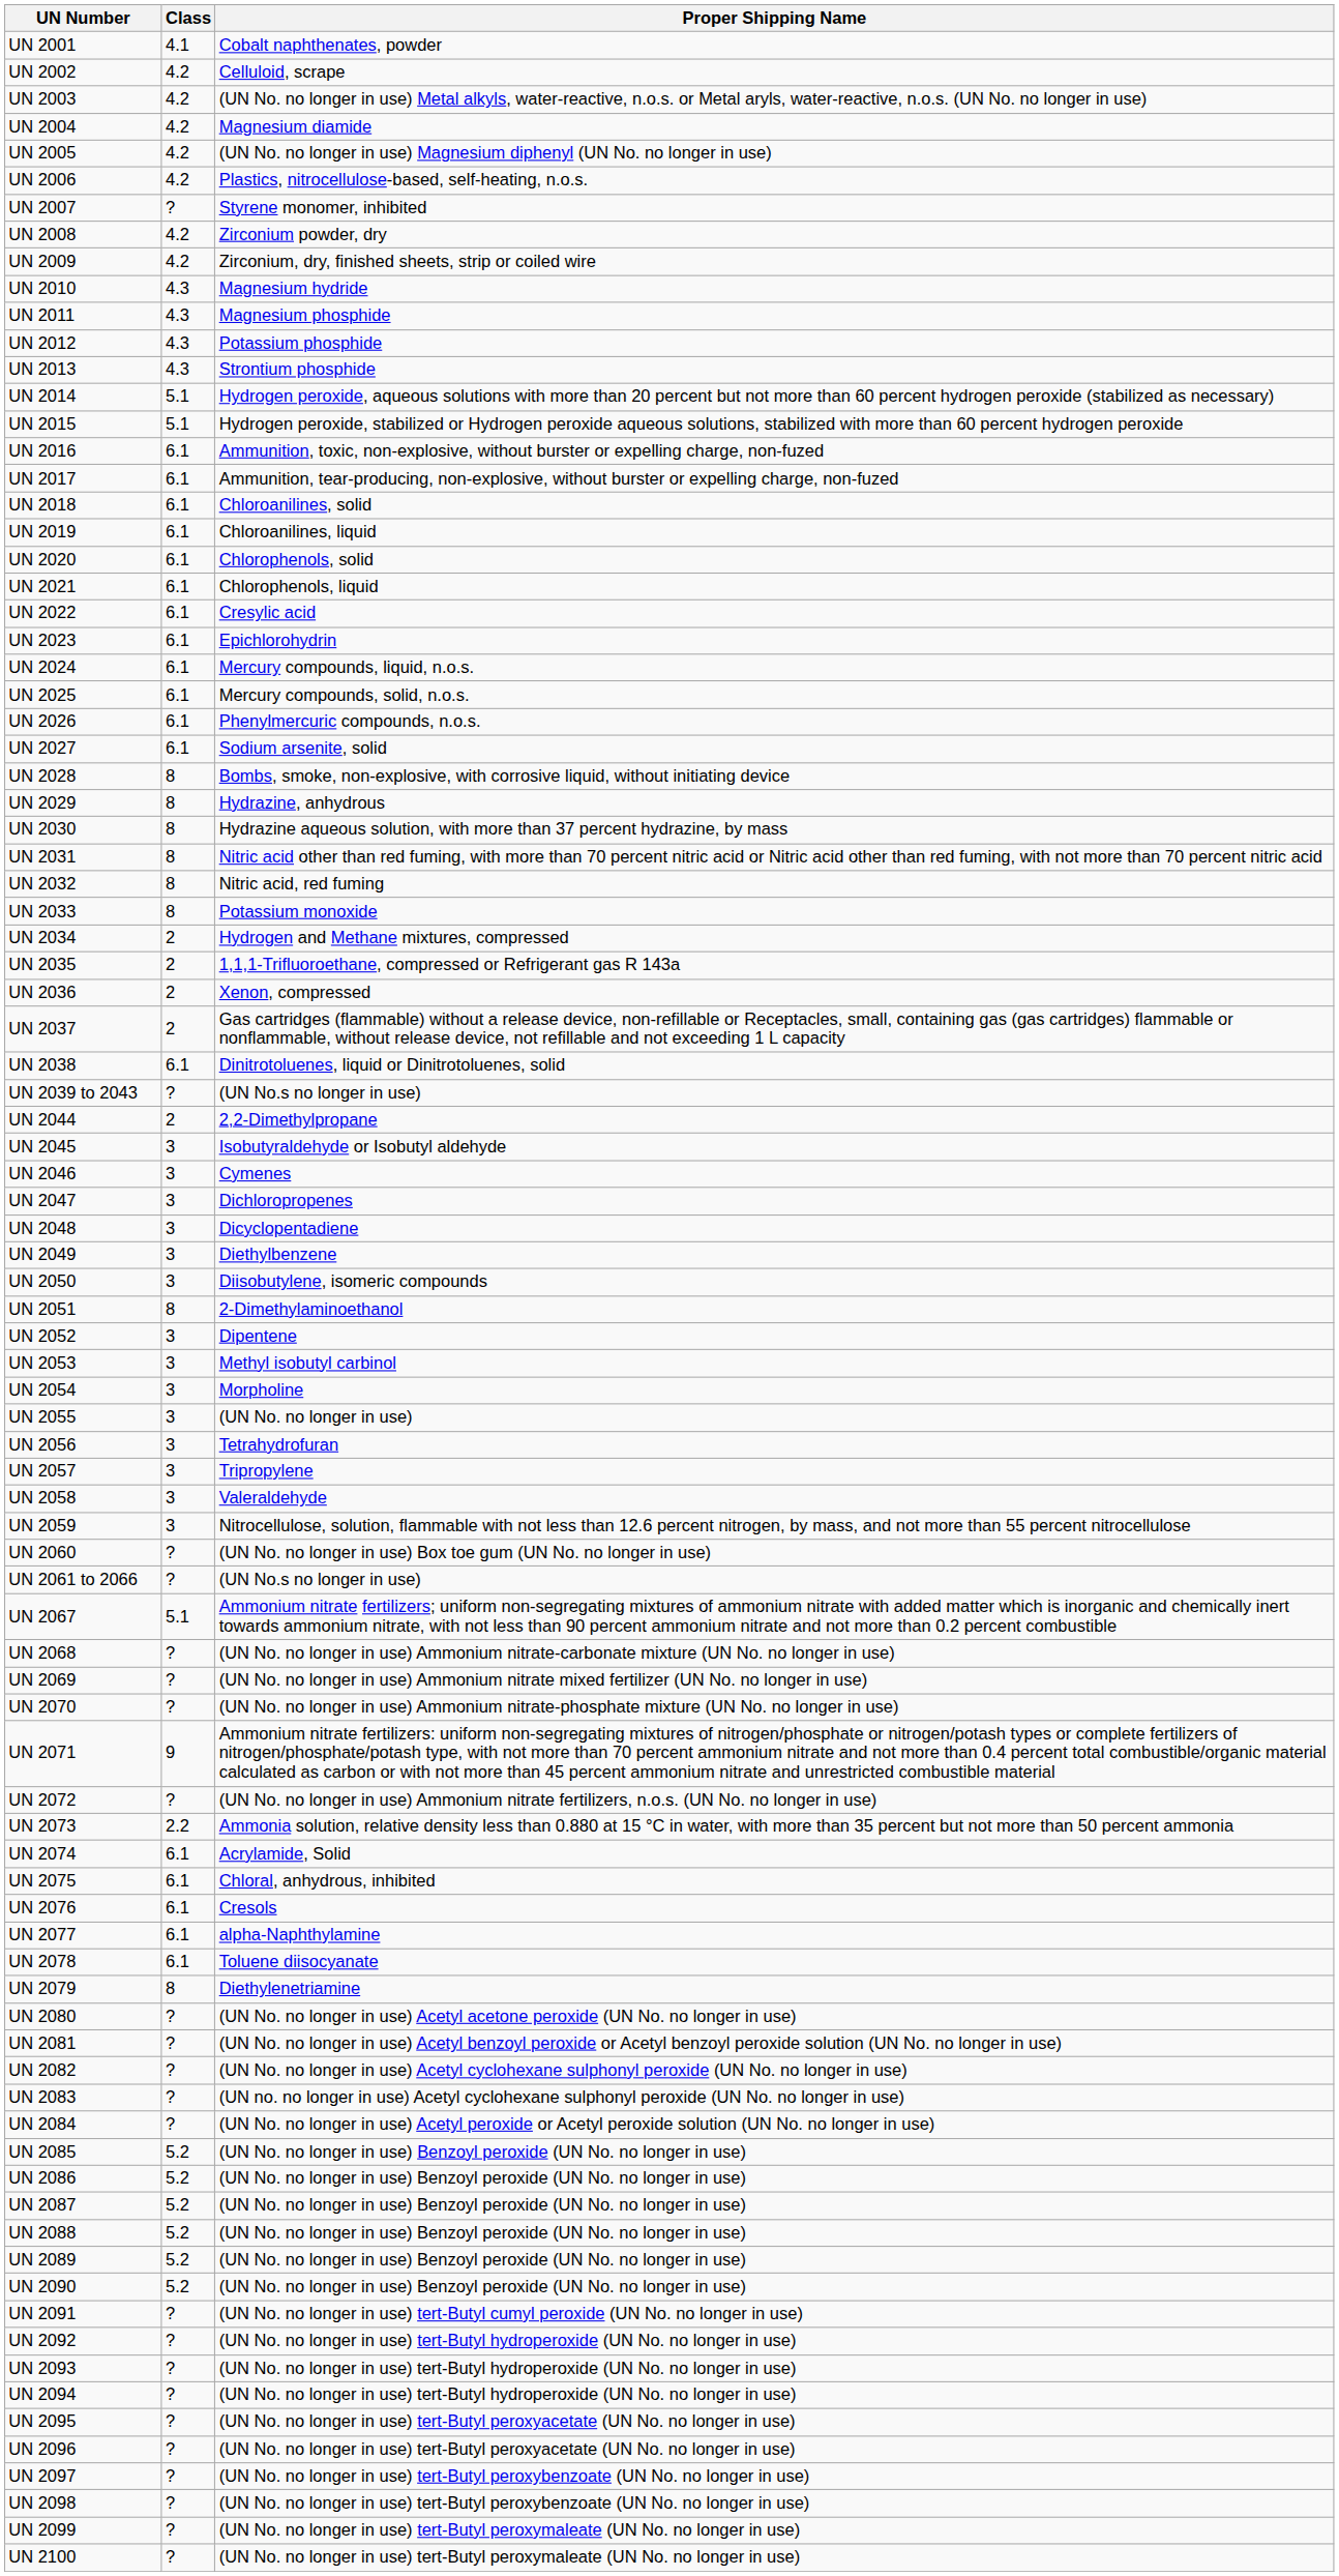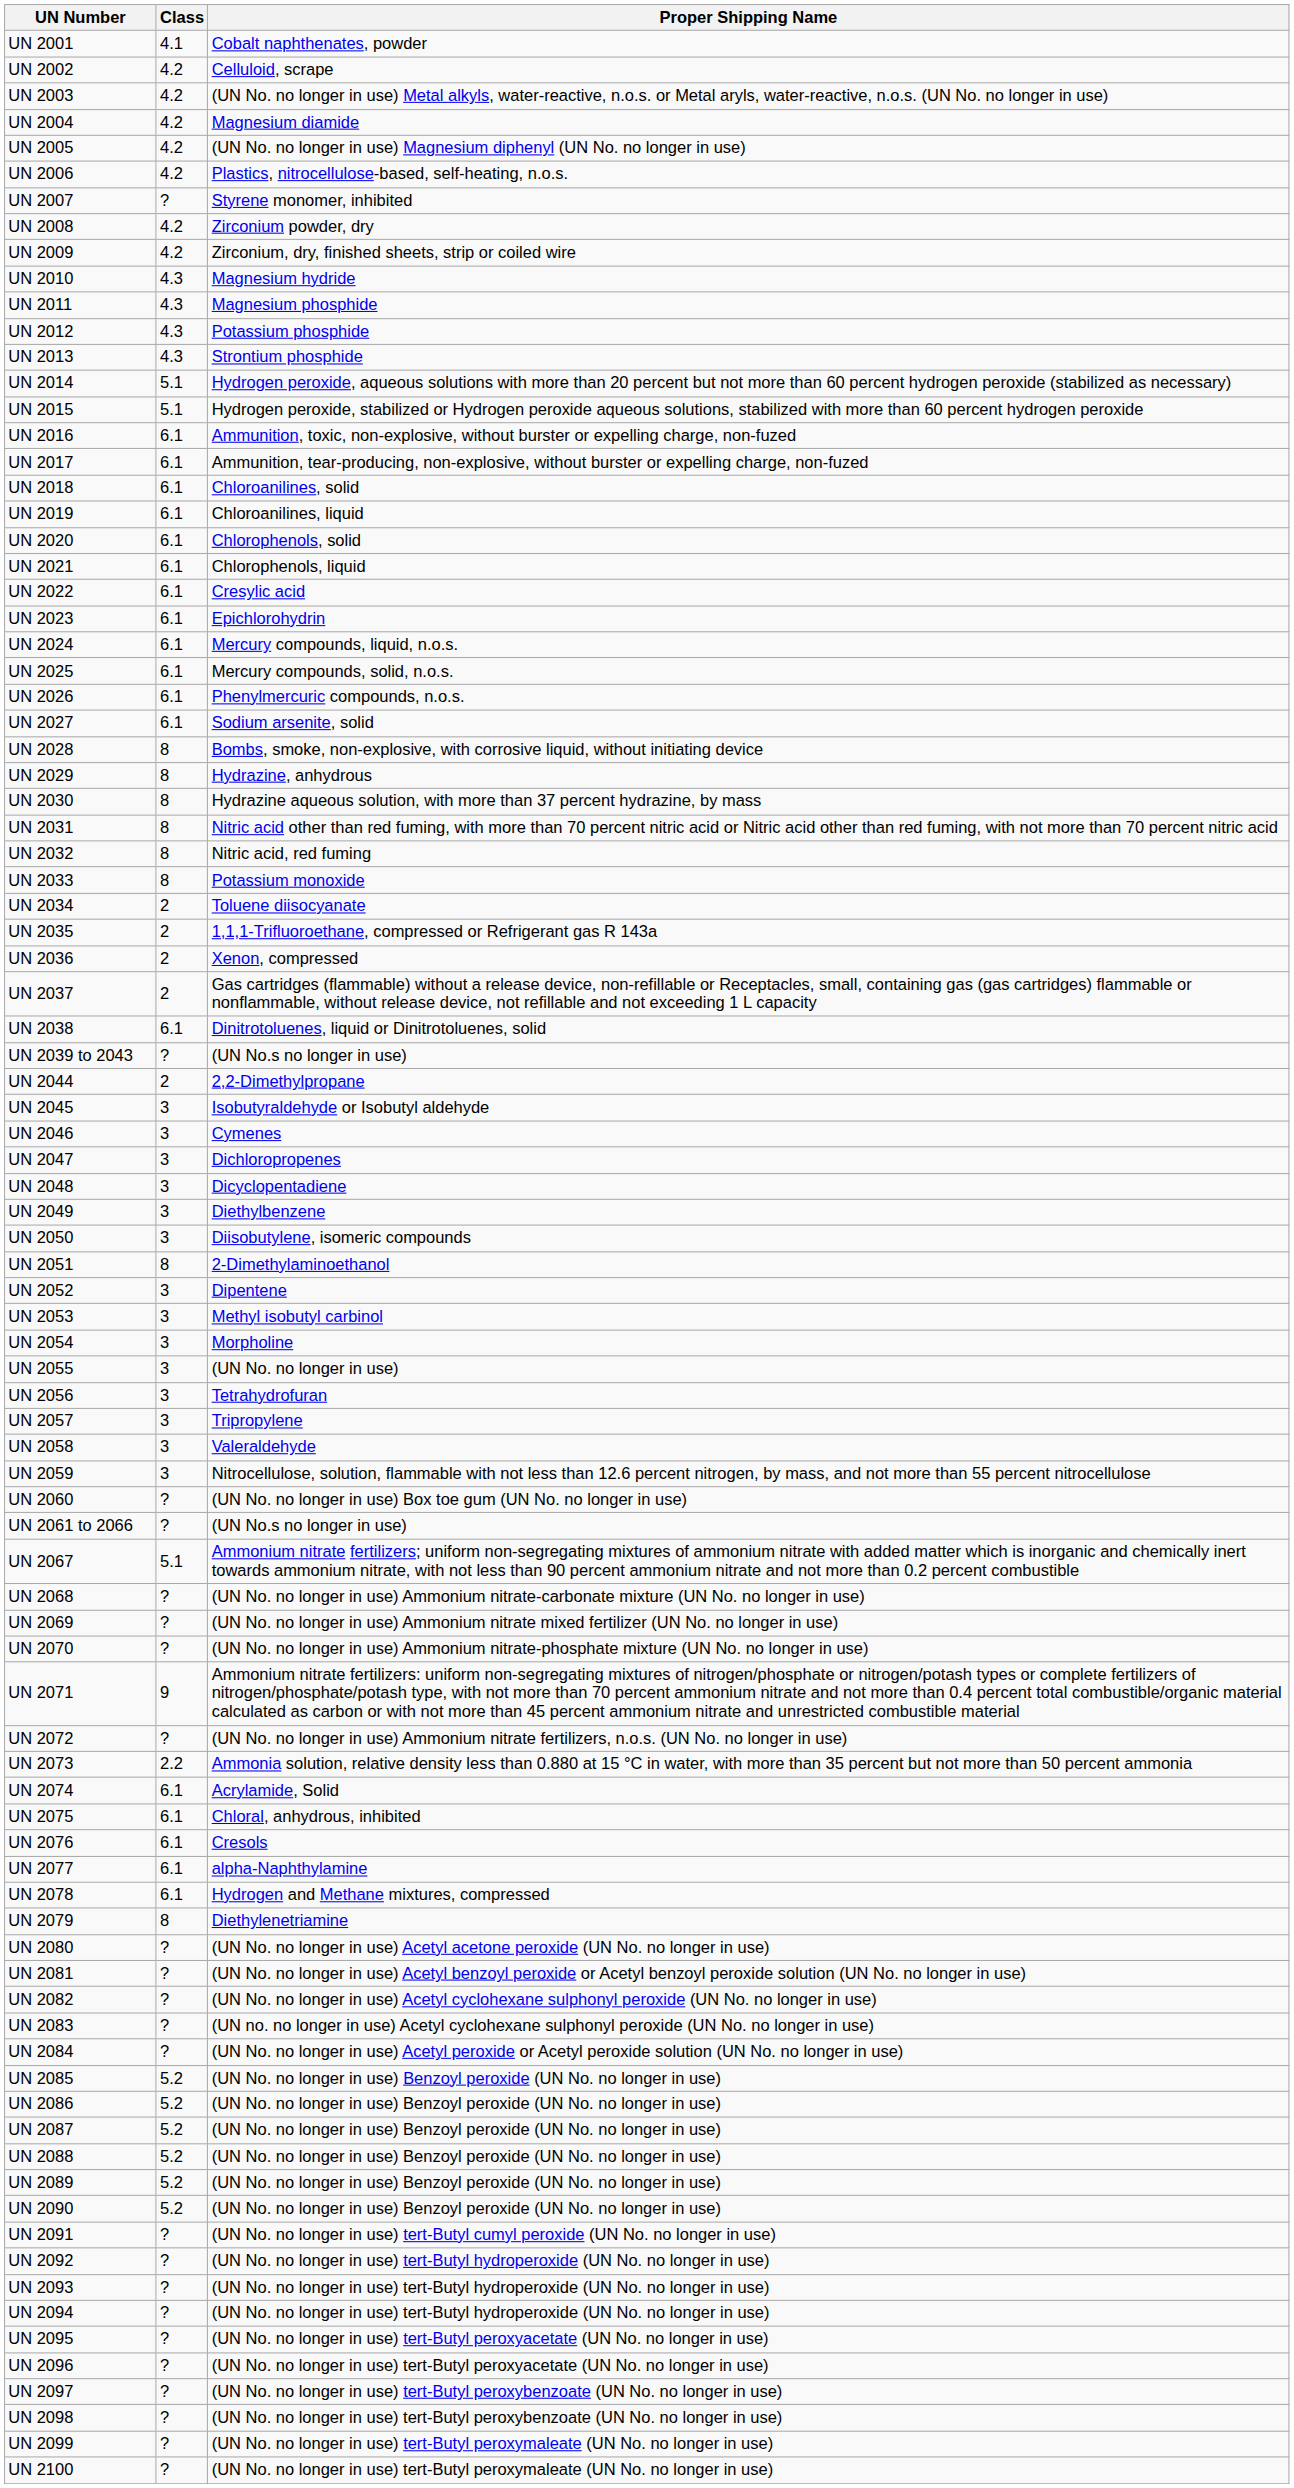UN 2034 | Proper Shipping Name: Hydrogen and Methane mixtures, compressed -> Toluene diisocyanate
UN 2078 | Proper Shipping Name: Toluene diisocyanate -> Hydrogen and Methane mixtures, compressed
